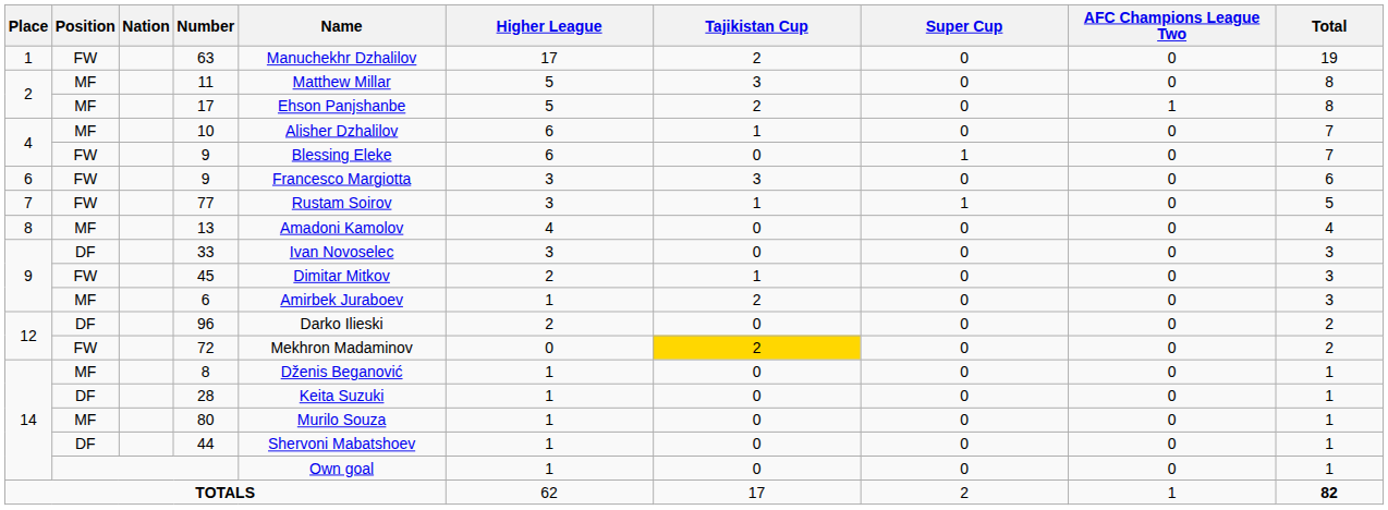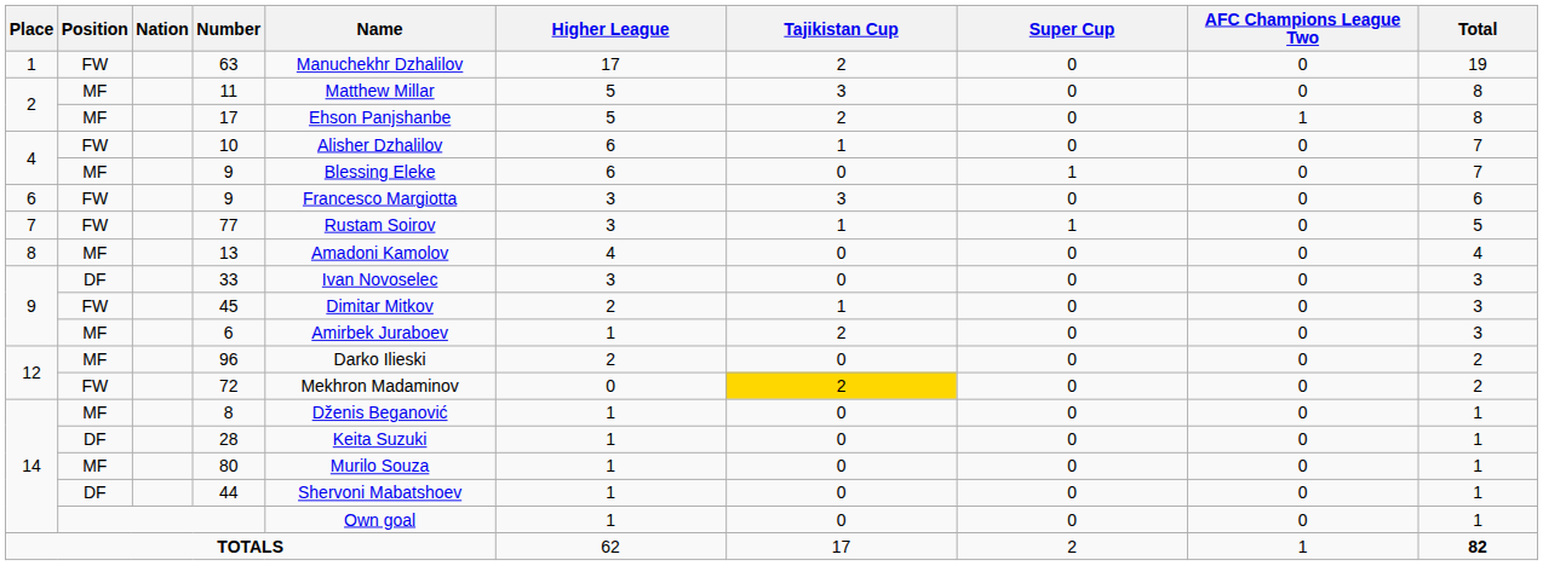10 | Position: MF -> FW
4 / 9 | Position: FW -> MF
96 | Position: DF -> MF
